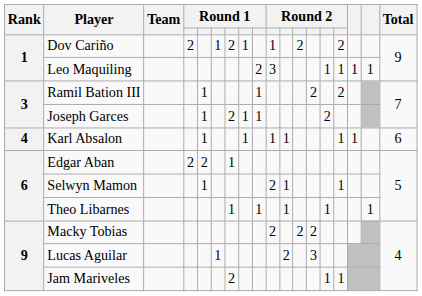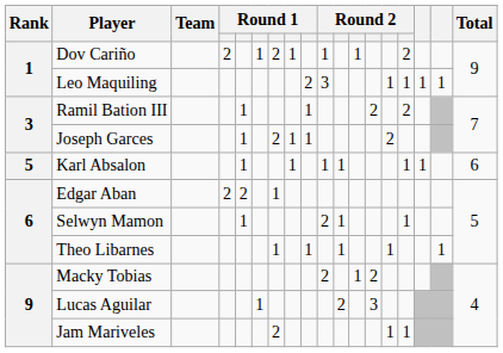Dov Cariño | column 12: 2 -> 1
Karl Absalon | Rank: 4 -> 5
Macky Tobias | column 12: 2 -> 1
